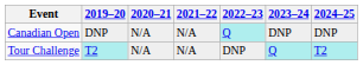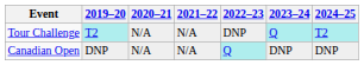rows swapped: Tour Challenge <-> Canadian Open
